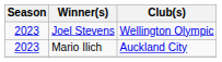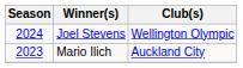Joel Stevens | Season: 2023 -> 2024
